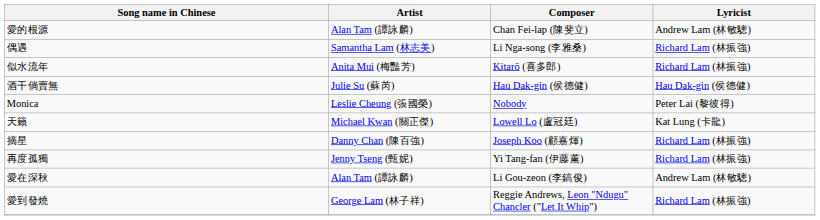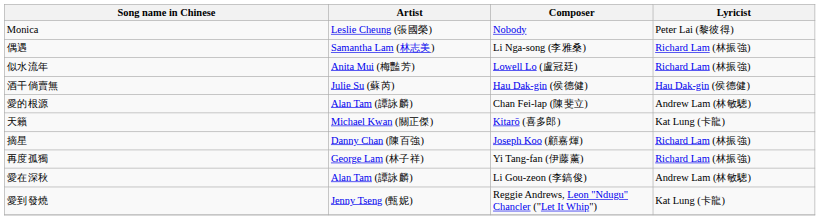rows swapped: Monica <-> 愛的根源
似水流年 | Composer: Kitarō (喜多郎) -> Lowell Lo (盧冠廷)
天籟 | Composer: Lowell Lo (盧冠廷) -> Kitarō (喜多郎)
再度孤獨 | Artist: Jenny Tseng (甄妮) -> George Lam (林子祥)
愛到發燒 | Artist: George Lam (林子祥) -> Jenny Tseng (甄妮)
愛到發燒 | Lyricist: Richard Lam (林振強) -> Kat Lung (卡龍)
